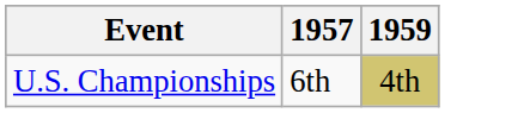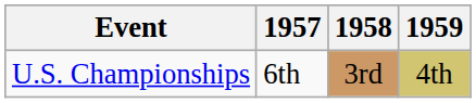+ column: 1958 | 3rd
